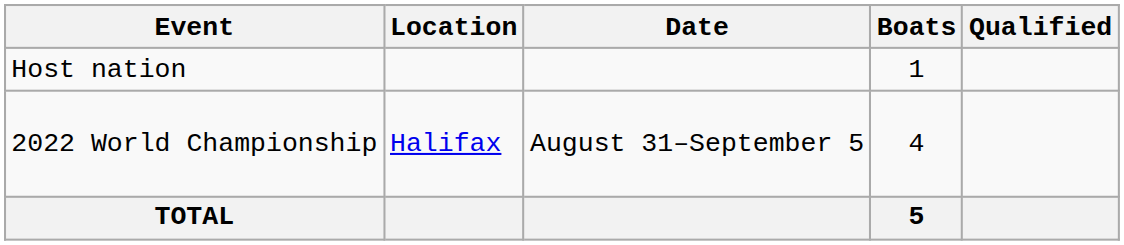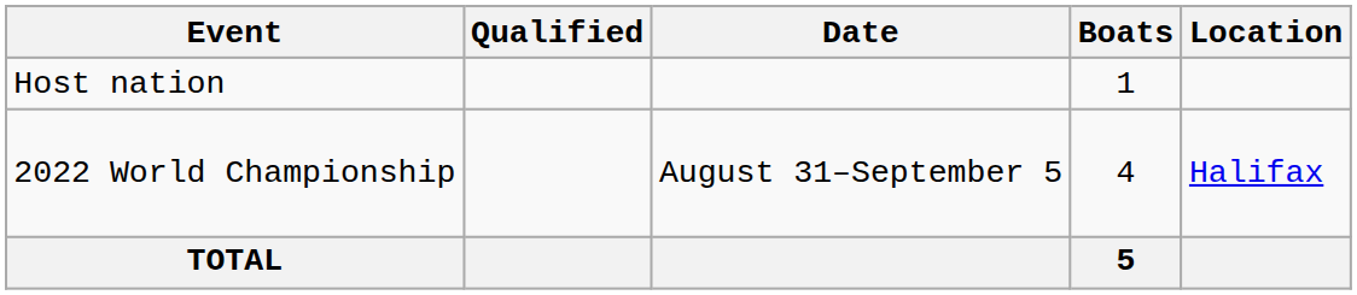columns swapped: Location <-> Qualified
